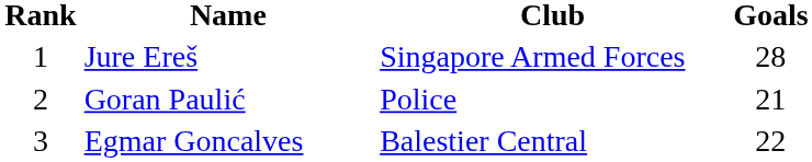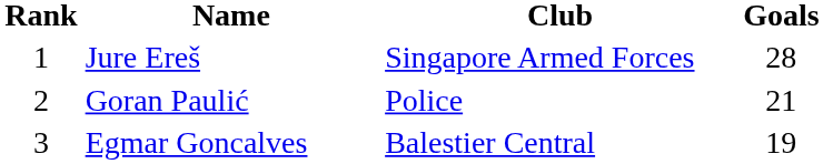Egmar Goncalves | Goals: 22 -> 19
